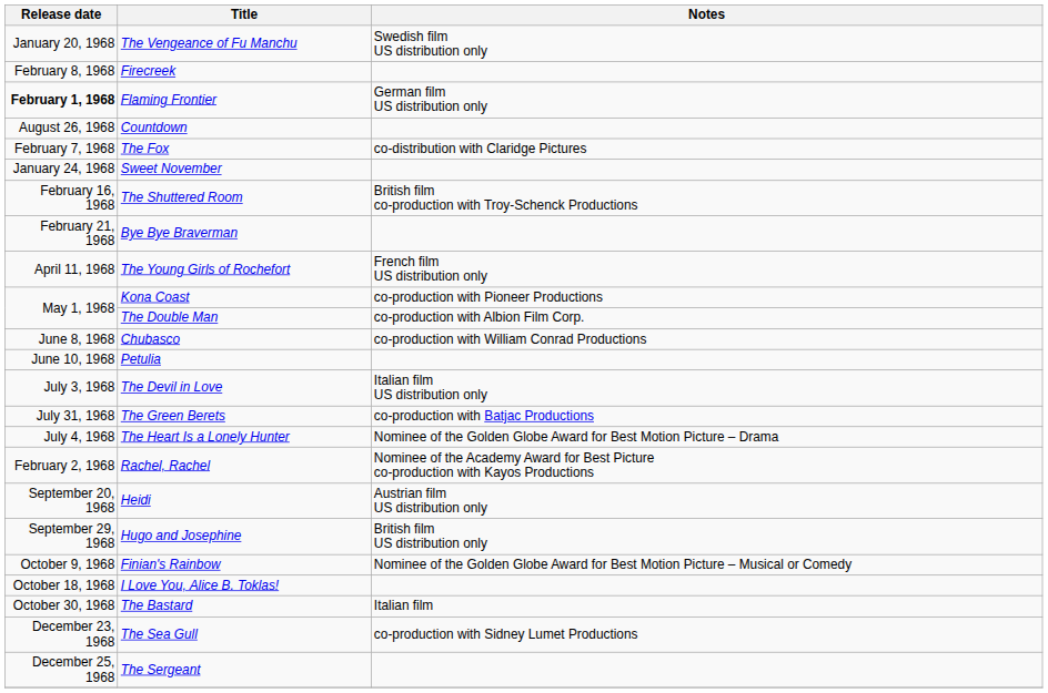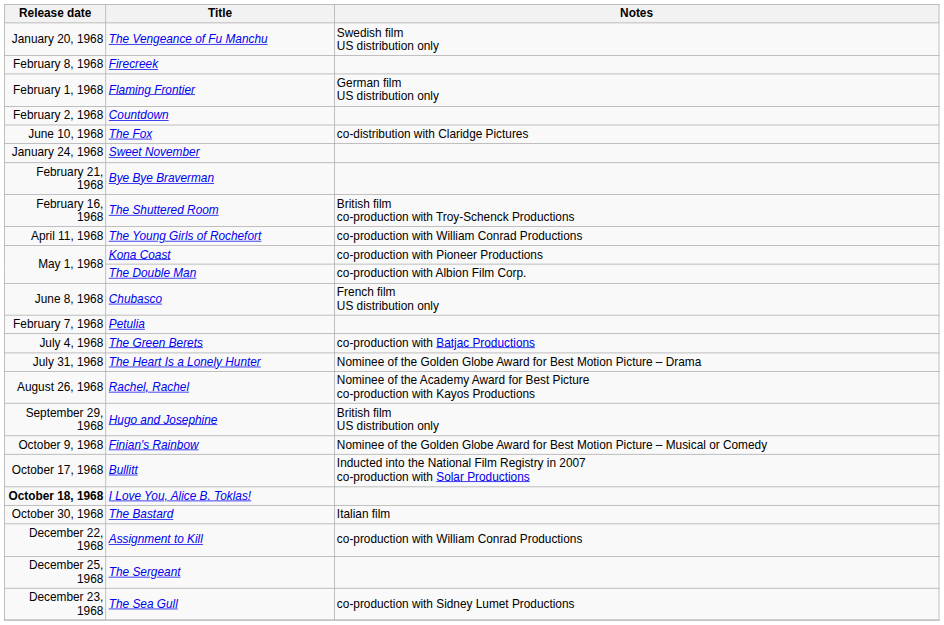Flaming Frontier | Release date: bold -> normal
Countdown | Release date: August 26, 1968 -> February 2, 1968
The Fox | Release date: February 7, 1968 -> June 10, 1968
rows swapped: The Shuttered Room <-> Bye Bye Braverman
The Young Girls of Rochefort | Notes: French film US distribution only -> co-production with William Conrad Productions
Chubasco | Notes: co-production with William Conrad Productions -> French film US distribution only
Petulia | Release date: June 10, 1968 -> February 7, 1968
- row: July 3, 1968 | The Devil in Love | Italian film US distribution only
The Green Berets | Release date: July 31, 1968 -> July 4, 1968
The Heart Is a Lonely Hunter | Release date: July 4, 1968 -> July 31, 1968
Rachel, Rachel | Release date: February 2, 1968 -> August 26, 1968
- row: September 20, 1968 | Heidi | Austrian film US distribution only
+ row: October 17, 1968 | Bullitt | Inducted into the National Film Registry in 2007 co-production with Solar Productions
I Love You, Alice B. Toklas! | Release date: normal -> bold
+ row: December 22, 1968 | Assignment to Kill | co-production with William Conrad Productions
rows swapped: The Sea Gull <-> The Sergeant
